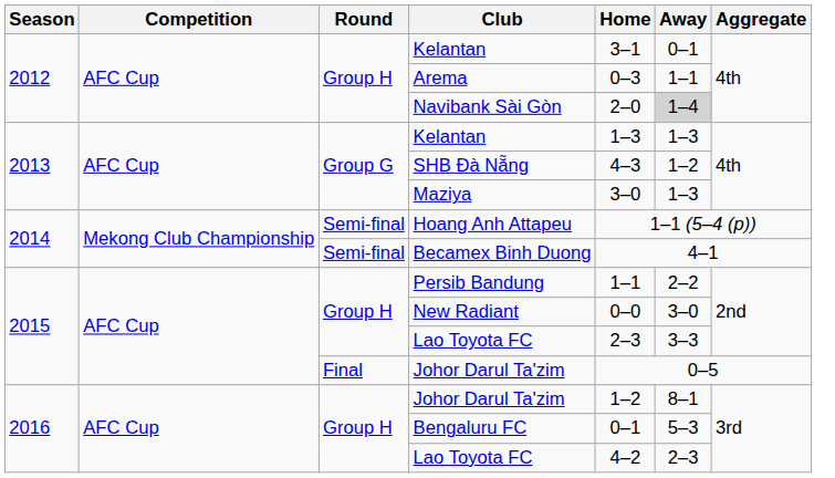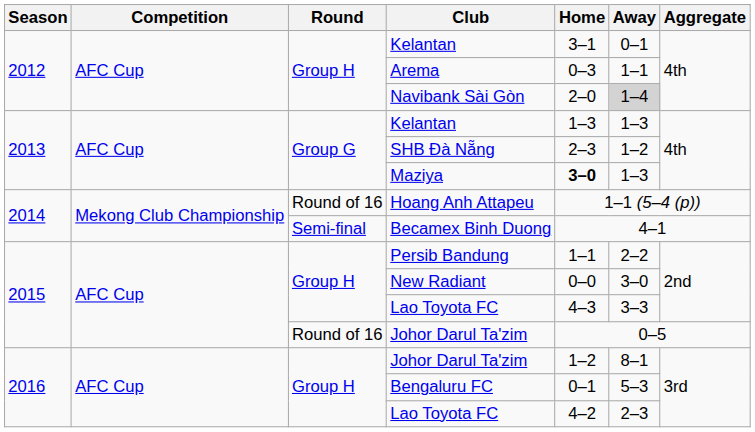SHB Đà Nẵng | Home: 4–3 -> 2–3
Maziya | Home: normal -> bold
Hoang Anh Attapeu | Round: Semi-final -> Round of 16
2015 / Lao Toyota FC | Home: 2–3 -> 4–3
2015 / Johor Darul Ta'zim | Round: Final -> Round of 16
